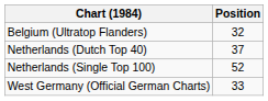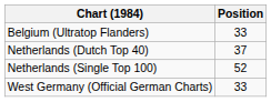Belgium (Ultratop Flanders) | Position: 32 -> 33
